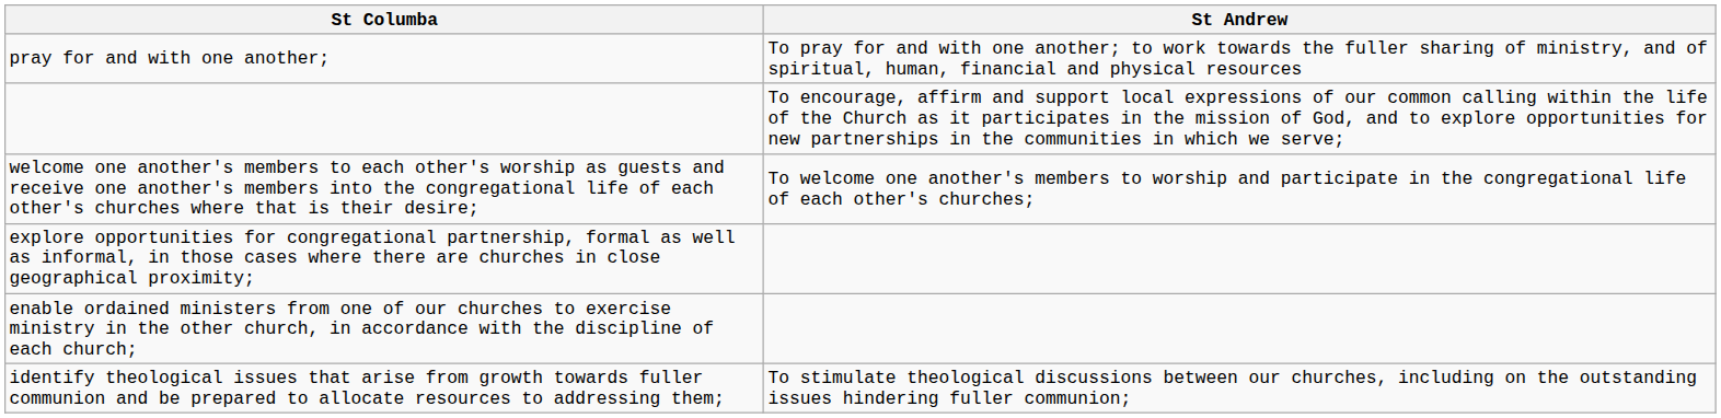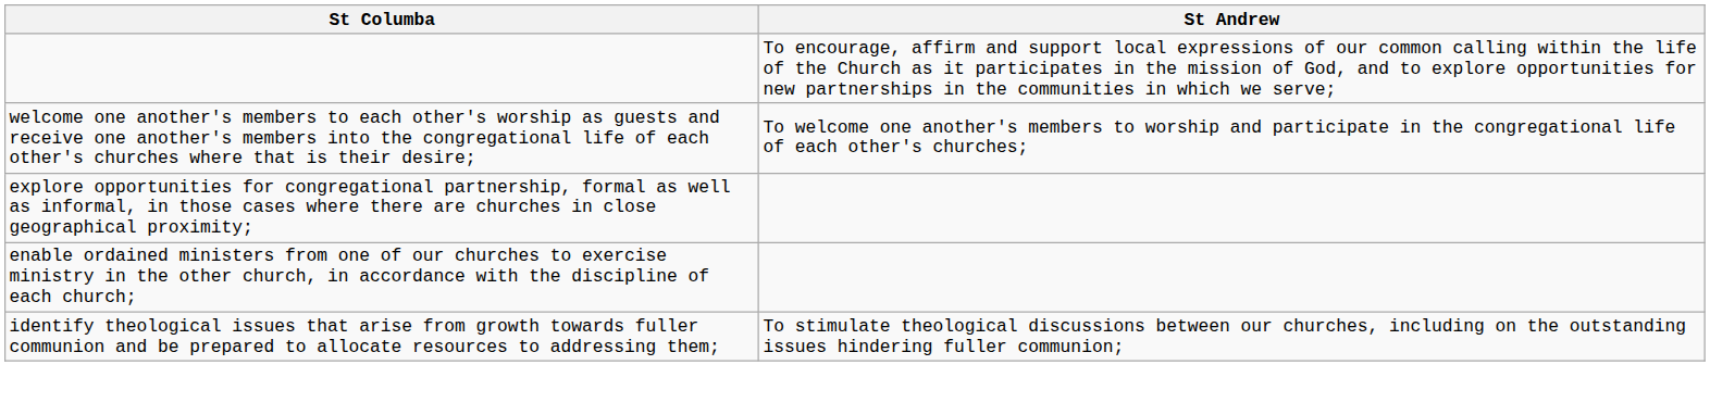- row: pray for and with one another; | To pray for and with one another; to work towards the fuller sharing of ministry, and of spiritual, human, financial and physical resources
